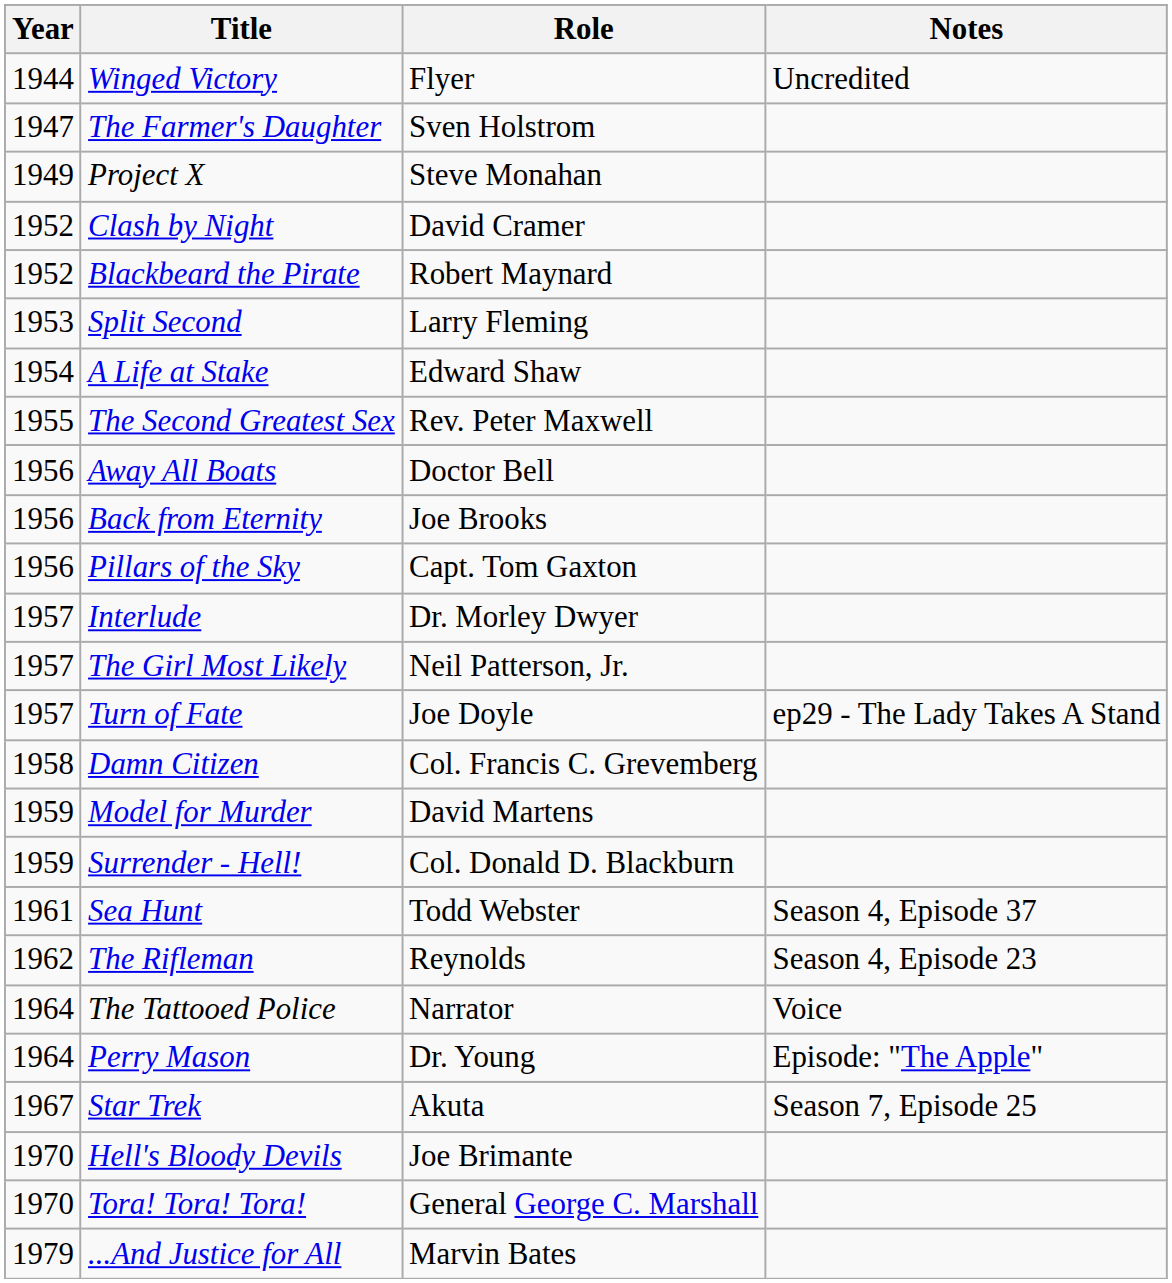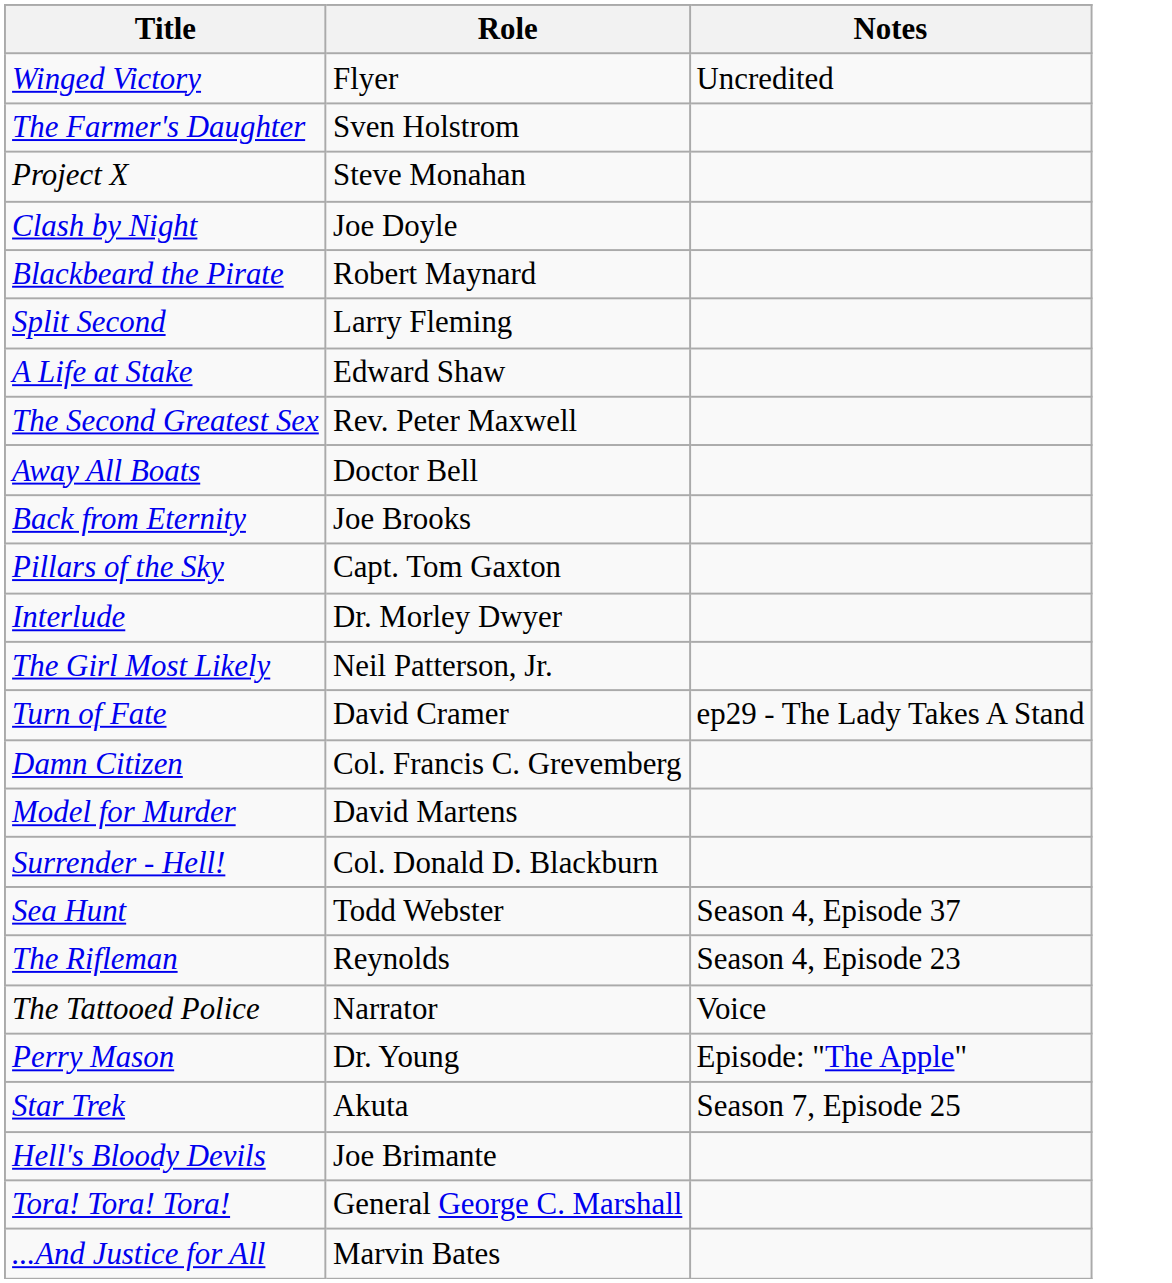- column: Year | 1944 | 1947 | 1949 | 1952 | 1952 | 1953 | 1954 | 1955 | 1956 | 1956 | 1956 | 1957 | 1957 | 1957 | 1958 | 1959 | 1959 | 1961 | 1962 | 1964 | 1964 | 1967 | 1970 | 1970 | 1979
Clash by Night | Role: David Cramer -> Joe Doyle
Turn of Fate | Role: Joe Doyle -> David Cramer
